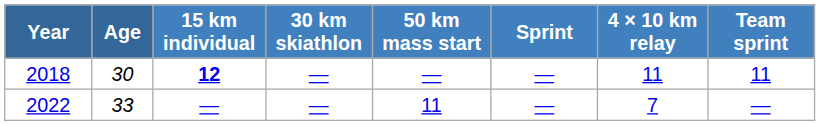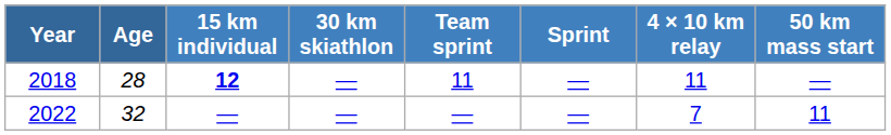columns swapped: 50 km mass start <-> Team sprint
2018 | Age: 30 -> 28
2022 | Age: 33 -> 32
